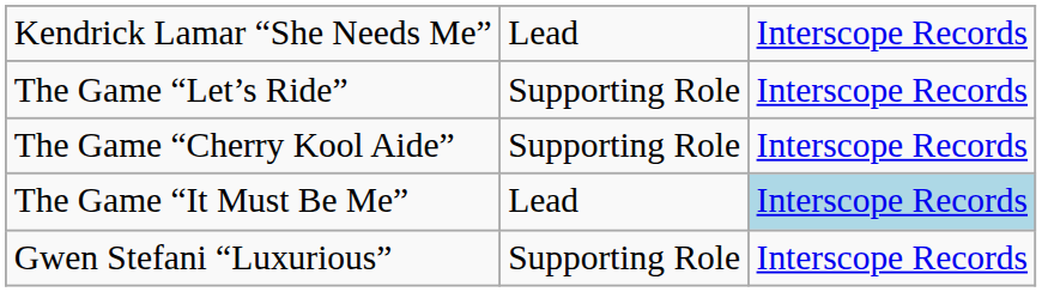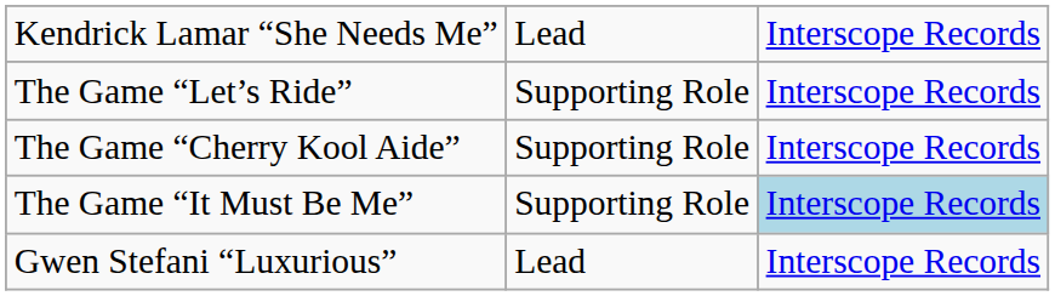The Game “It Must Be Me” | column 2: Lead -> Supporting Role
Gwen Stefani “Luxurious” | column 2: Supporting Role -> Lead
